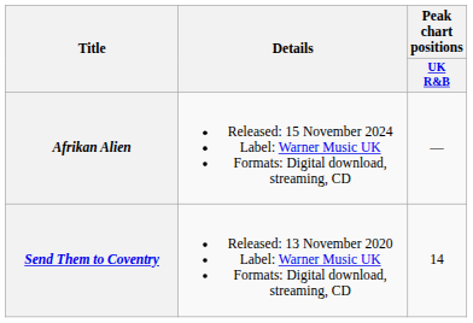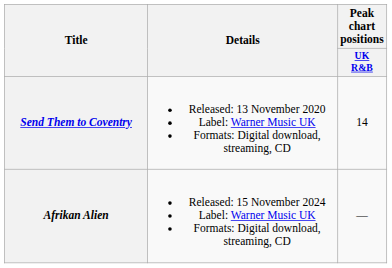rows swapped: Send Them to Coventry <-> Afrikan Alien
